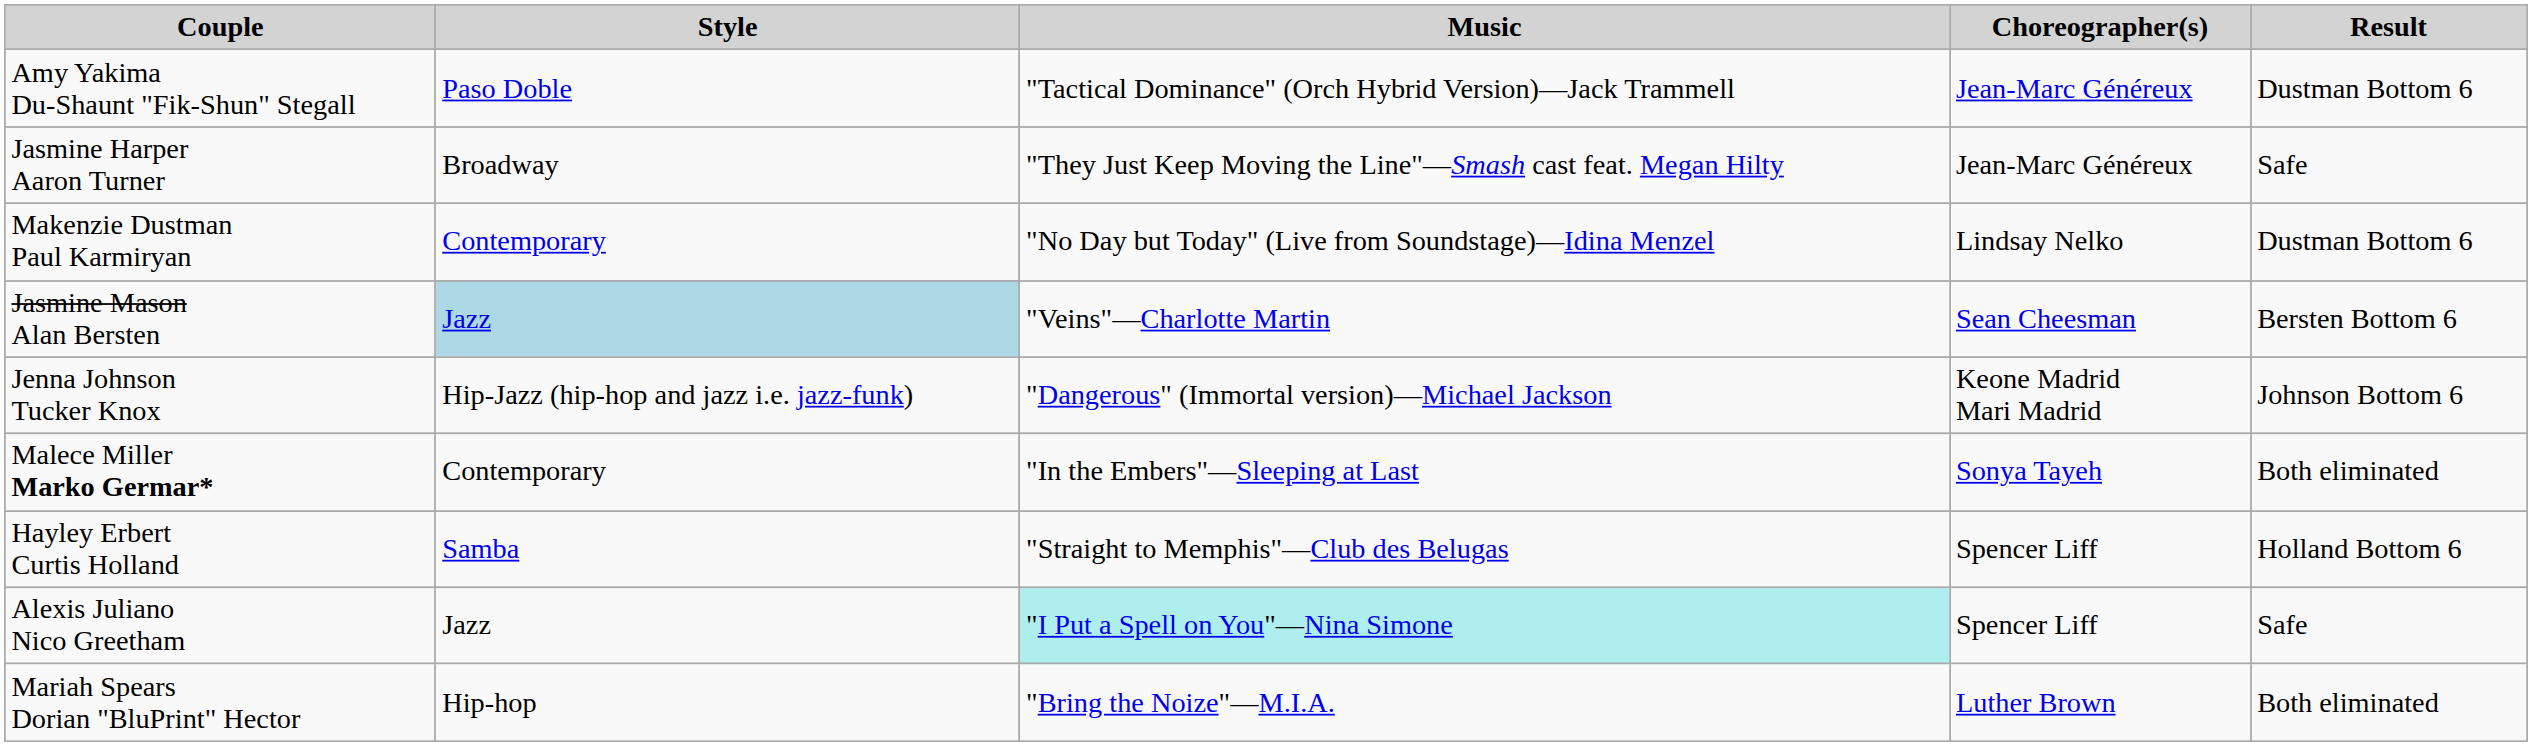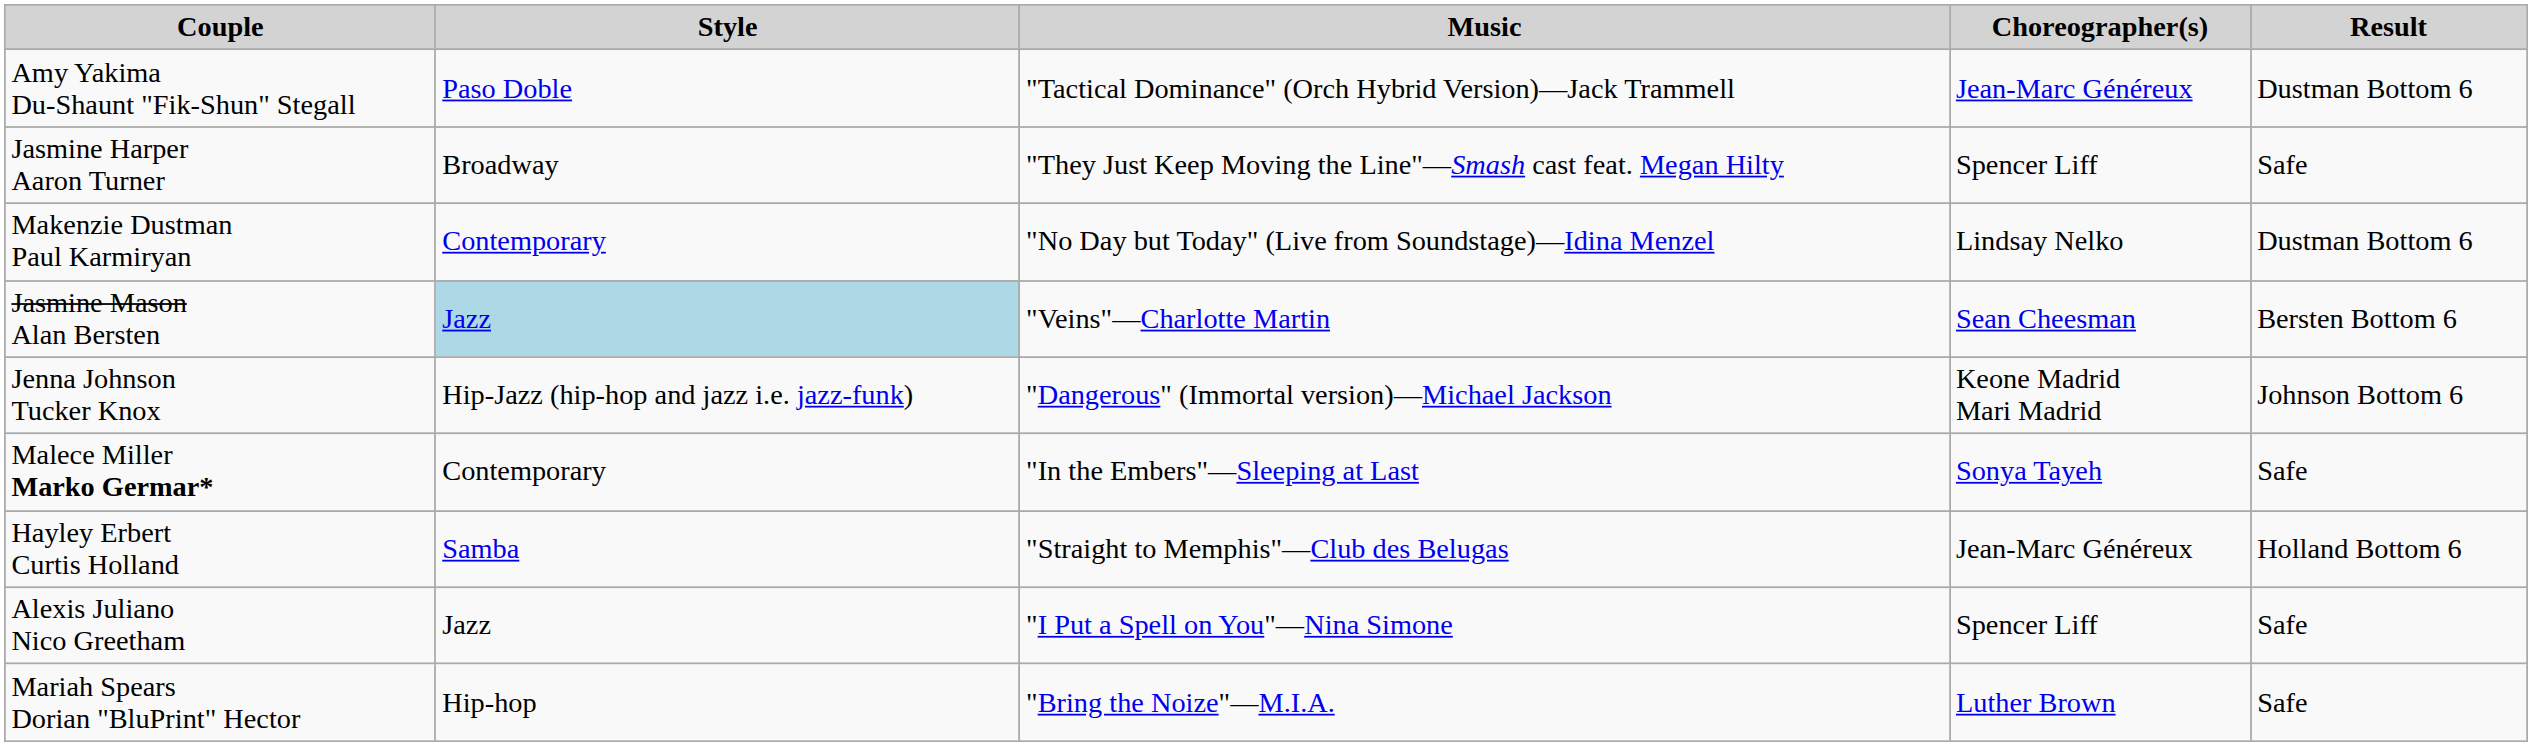Jasmine Harper Aaron Turner | Choreographer(s): Jean-Marc Généreux -> Spencer Liff
Malece Miller Marko Germar* | Result: Both eliminated -> Safe
Hayley Erbert Curtis Holland | Choreographer(s): Spencer Liff -> Jean-Marc Généreux
Alexis Juliano Nico Greetham | Music: paleturquoise background -> no background
Mariah Spears Dorian "BluPrint" Hector | Result: Both eliminated -> Safe
